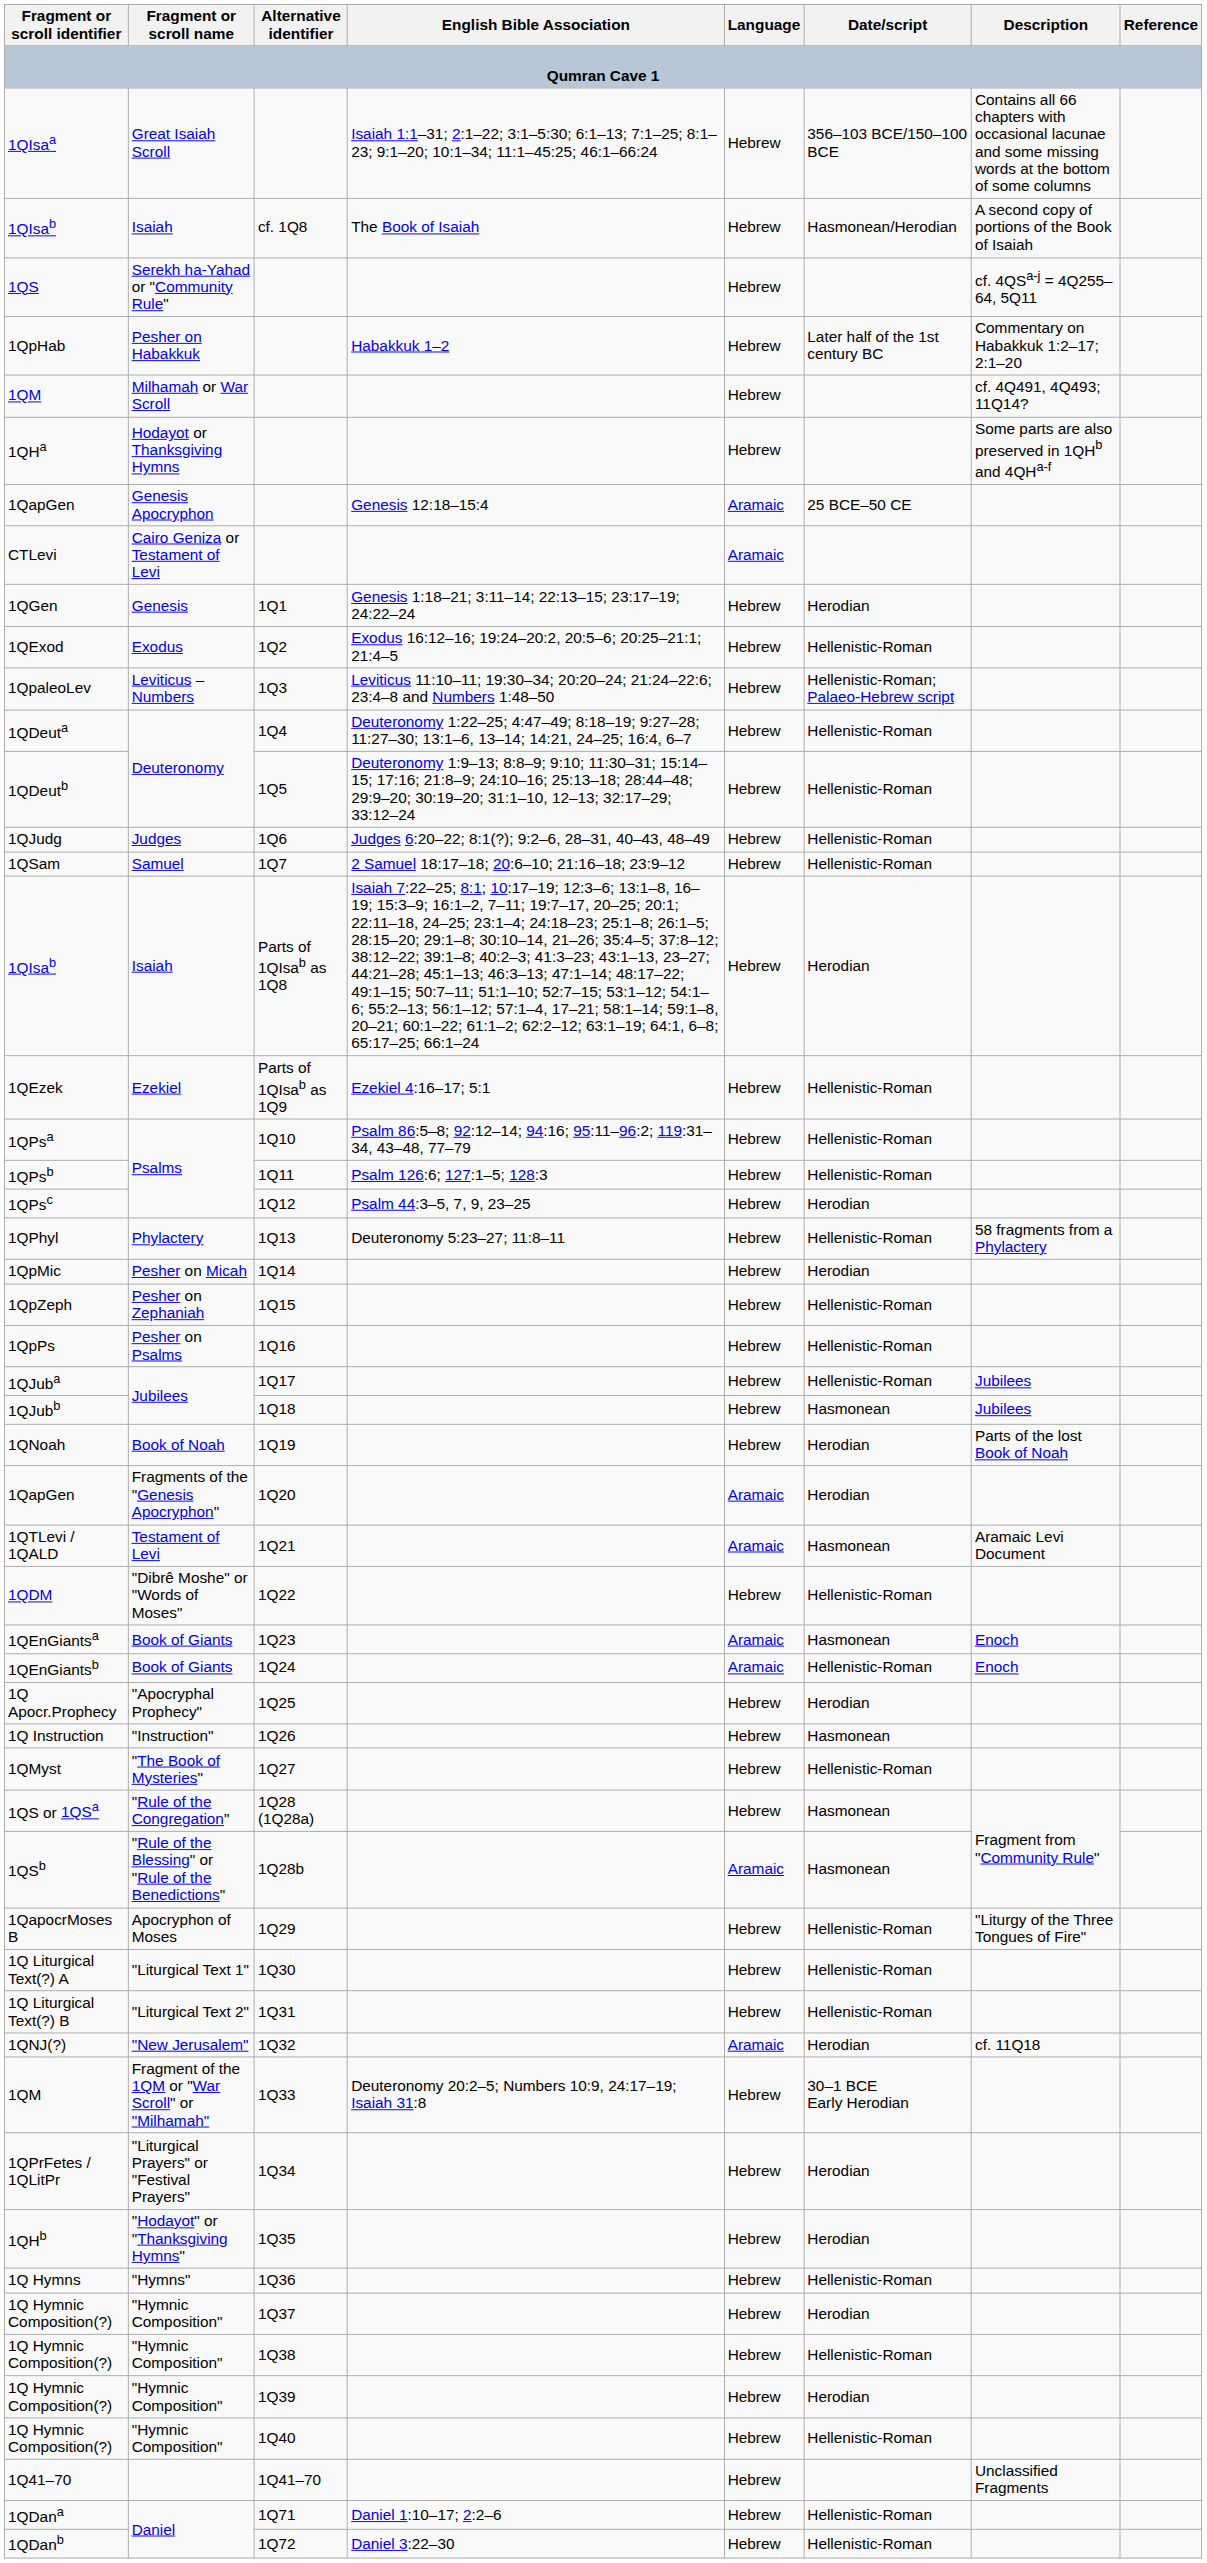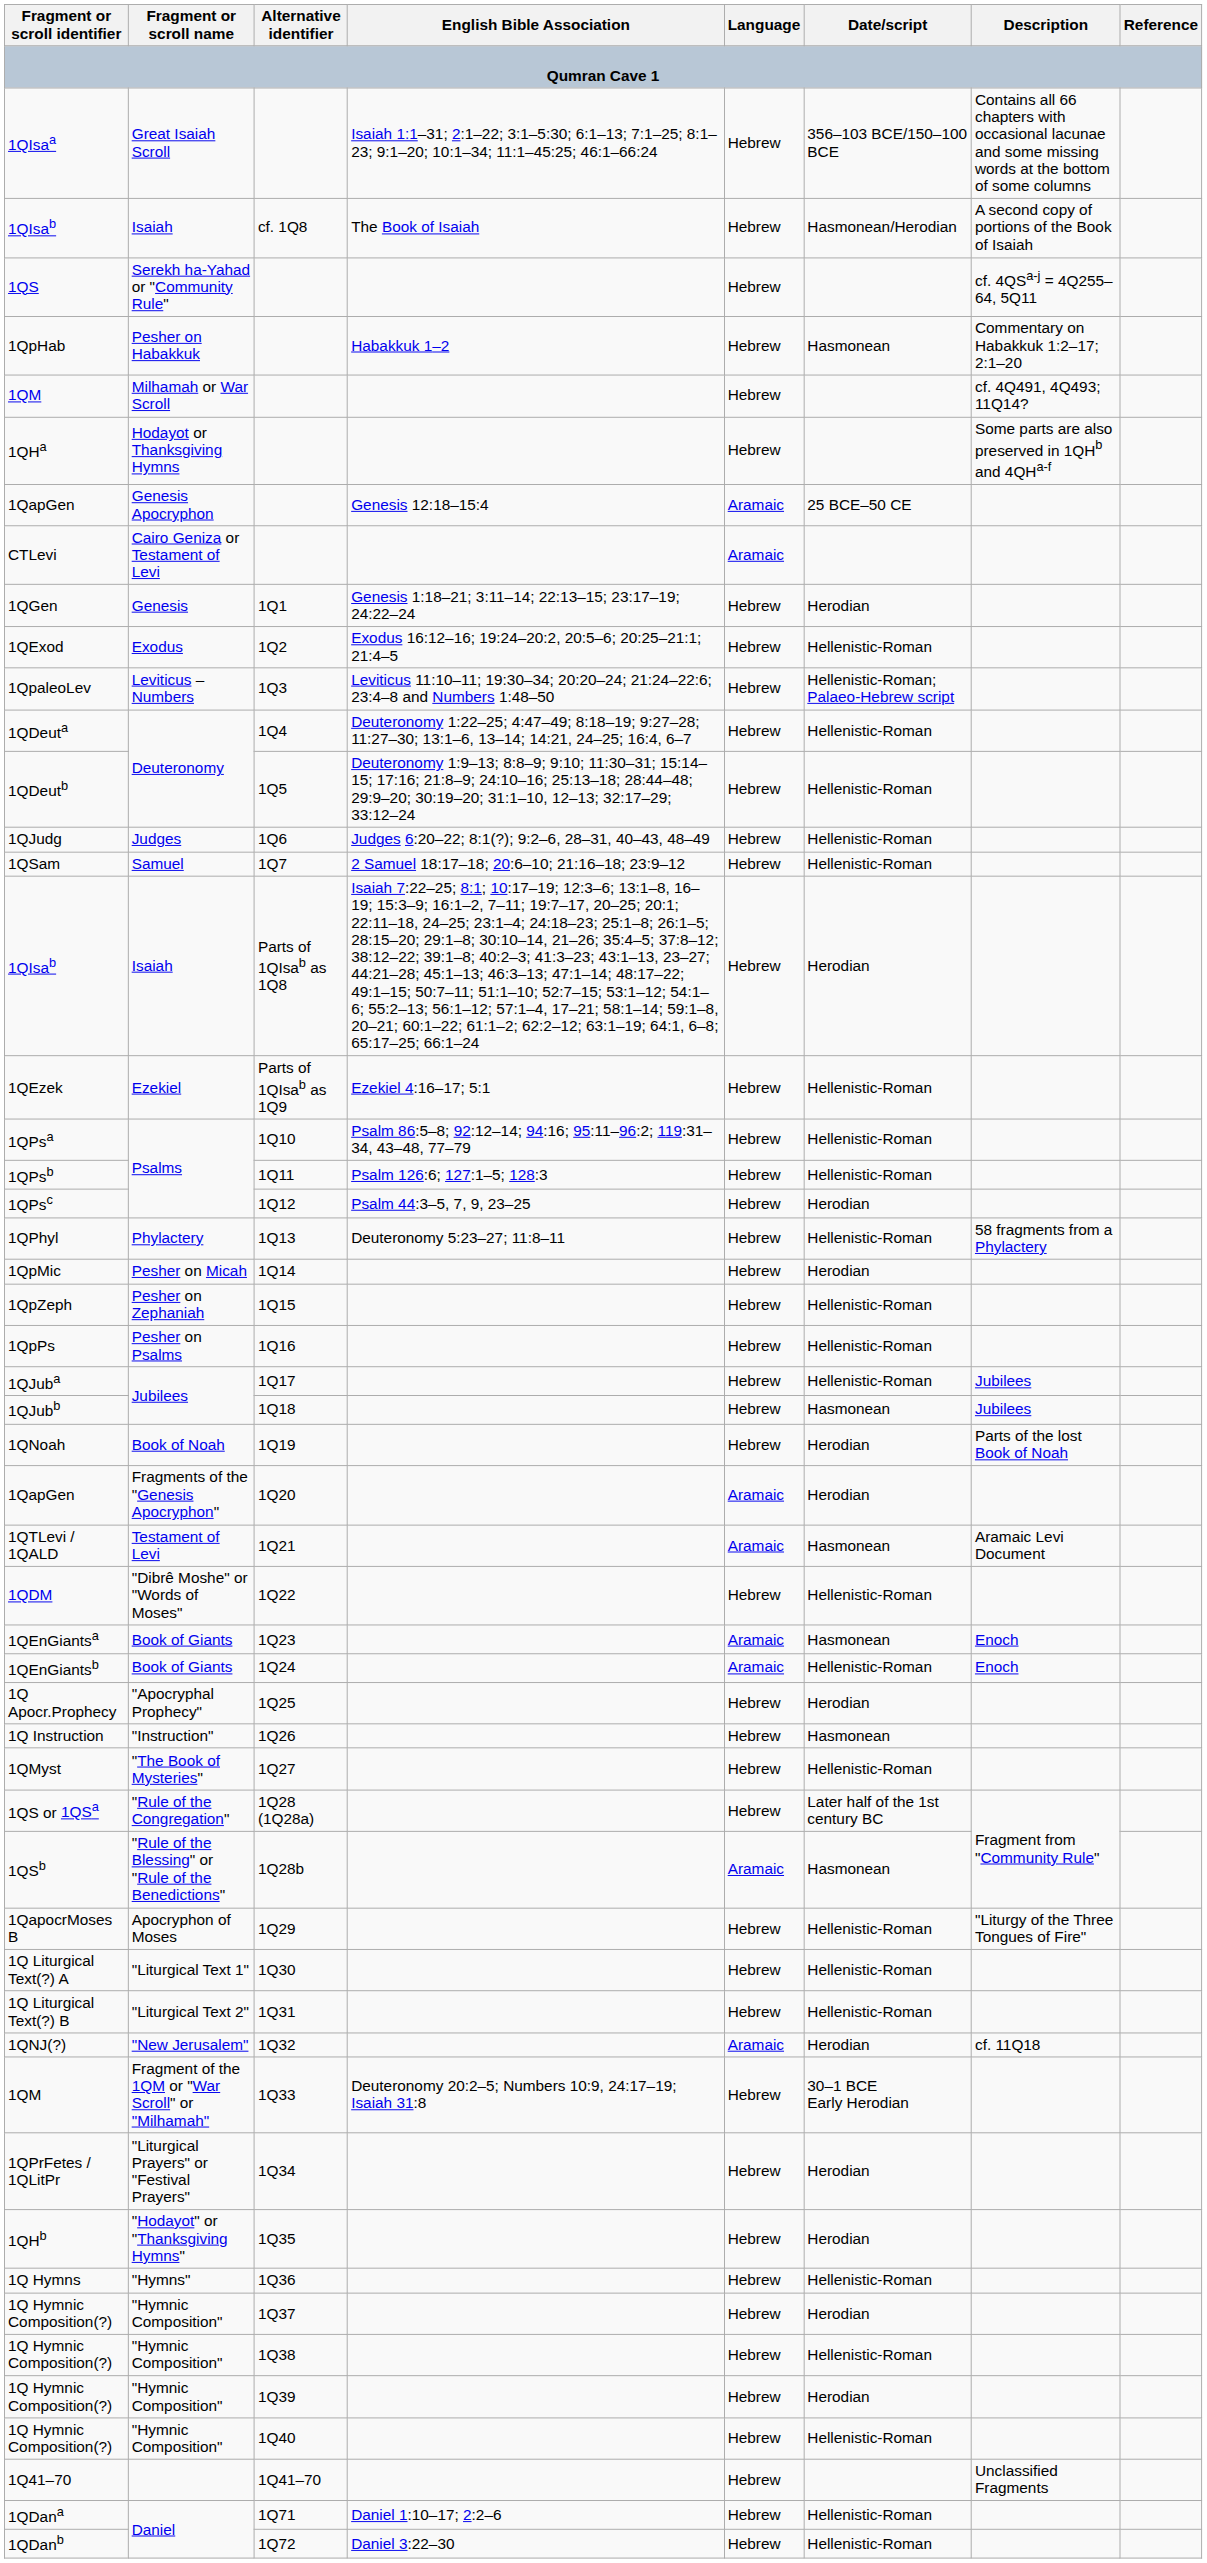1QpHab | Date/script: Later half of the 1st century BC -> Hasmonean
1QS or 1QSa | Date/script: Hasmonean -> Later half of the 1st century BC
